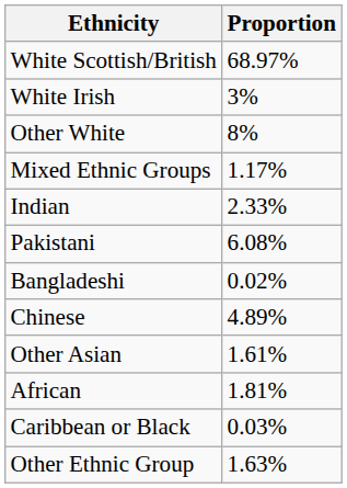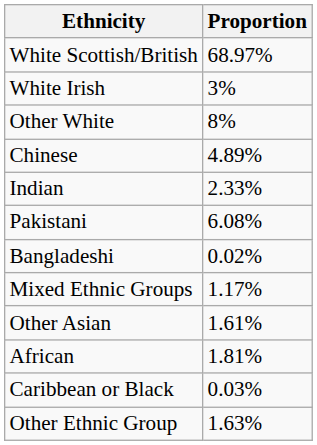rows swapped: Mixed Ethnic Groups <-> Chinese
